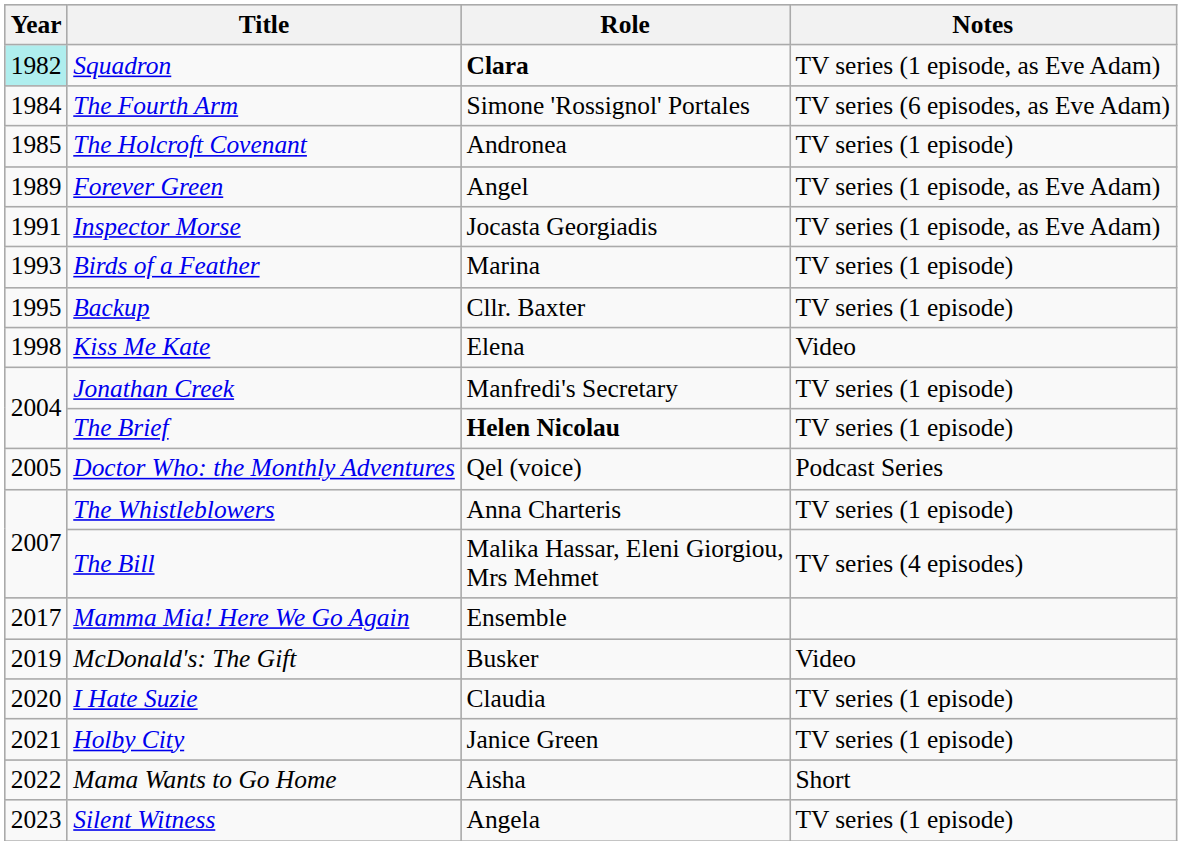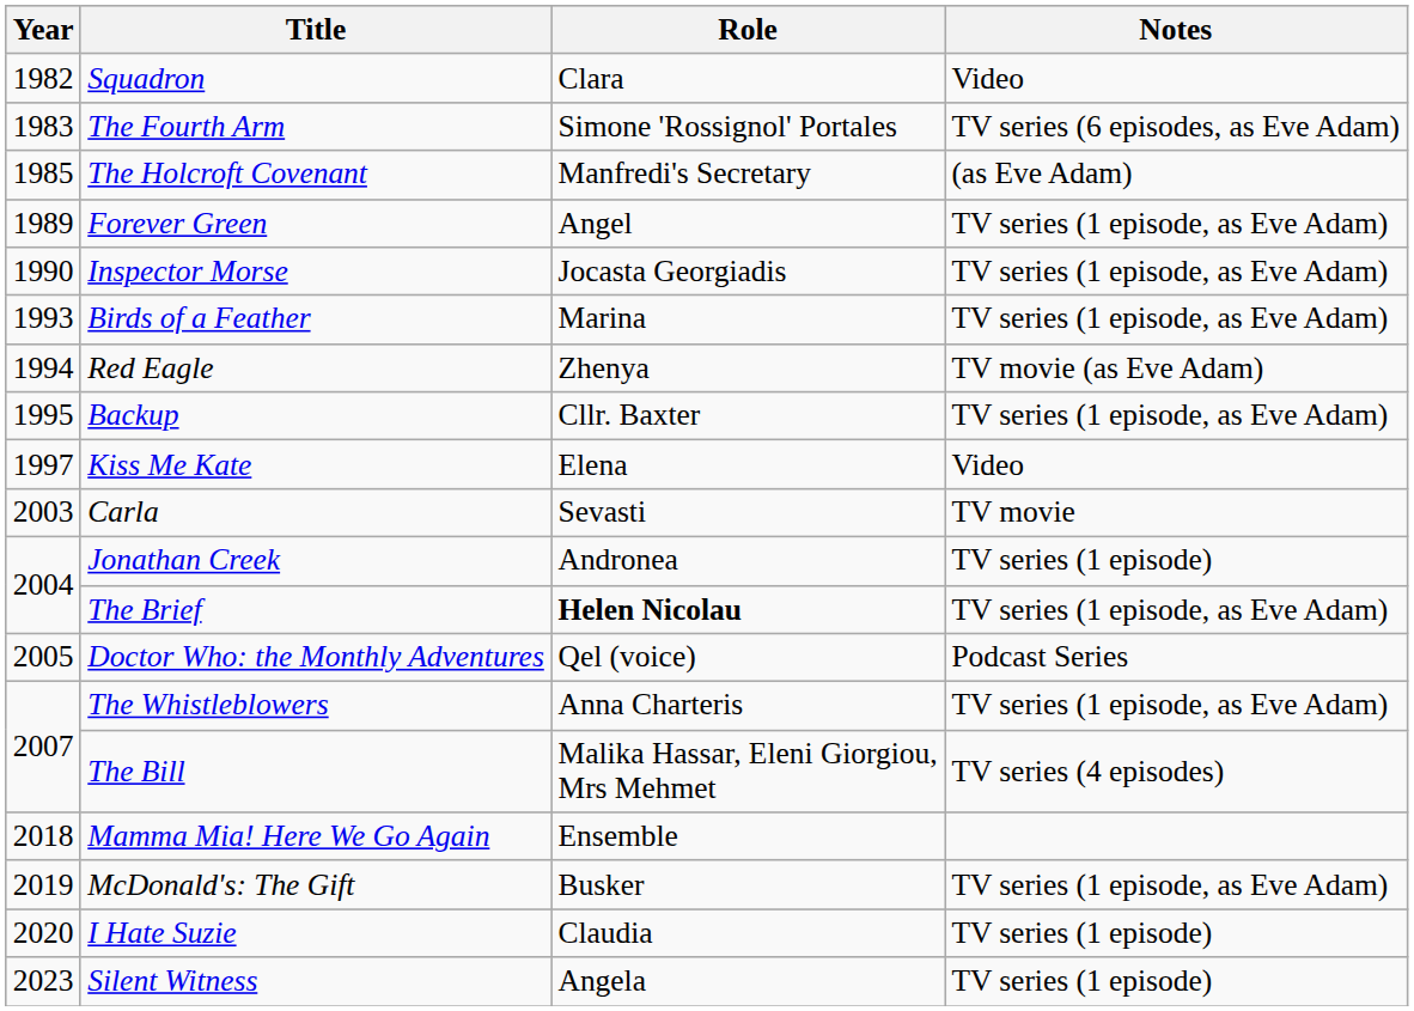Squadron | Year: paleturquoise background -> no background
Squadron | Role: bold -> normal
Squadron | Notes: TV series (1 episode, as Eve Adam) -> Video
The Fourth Arm | Year: 1984 -> 1983
The Holcroft Covenant | Role: Andronea -> Manfredi's Secretary
The Holcroft Covenant | Notes: TV series (1 episode) -> (as Eve Adam)
Inspector Morse | Year: 1991 -> 1990
Birds of a Feather | Notes: TV series (1 episode) -> TV series (1 episode, as Eve Adam)
+ row: 1994 | Red Eagle | Zhenya | TV movie (as Eve Adam)
Backup | Notes: TV series (1 episode) -> TV series (1 episode, as Eve Adam)
Kiss Me Kate | Year: 1998 -> 1997
+ row: 2003 | Carla | Sevasti | TV movie
Jonathan Creek | Role: Manfredi's Secretary -> Andronea
The Brief | Notes: TV series (1 episode) -> TV series (1 episode, as Eve Adam)
The Whistleblowers | Notes: TV series (1 episode) -> TV series (1 episode, as Eve Adam)
Mamma Mia! Here We Go Again | Year: 2017 -> 2018
McDonald's: The Gift | Notes: Video -> TV series (1 episode, as Eve Adam)
- row: 2021 | Holby City | Janice Green | TV series (1 episode)
- row: 2022 | Mama Wants to Go Home | Aisha | Short
